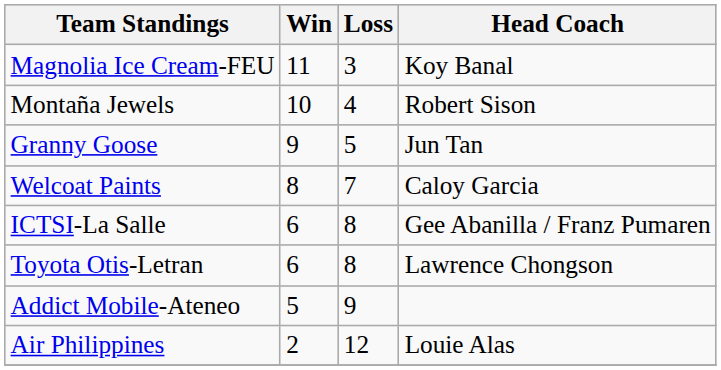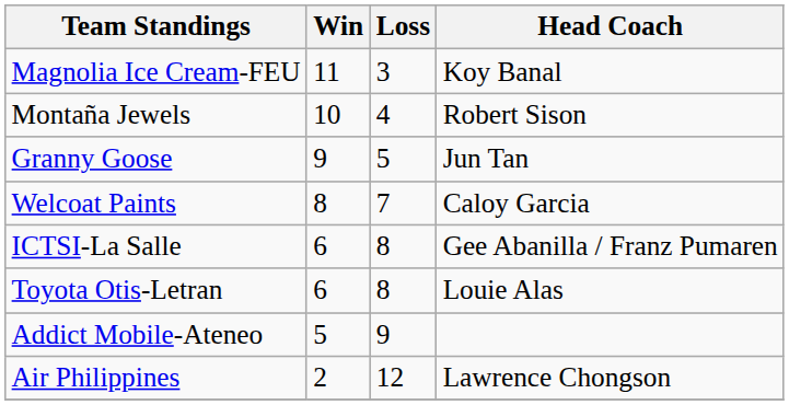Toyota Otis-Letran | Head Coach: Lawrence Chongson -> Louie Alas
Air Philippines | Head Coach: Louie Alas -> Lawrence Chongson
